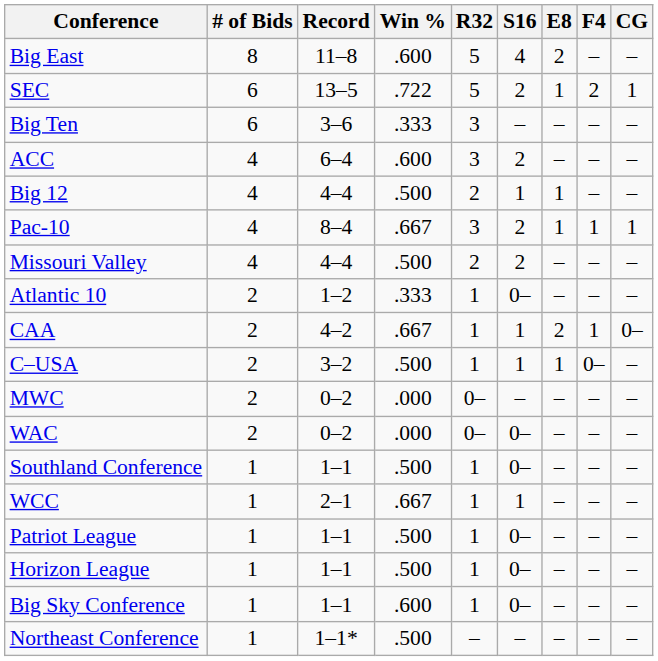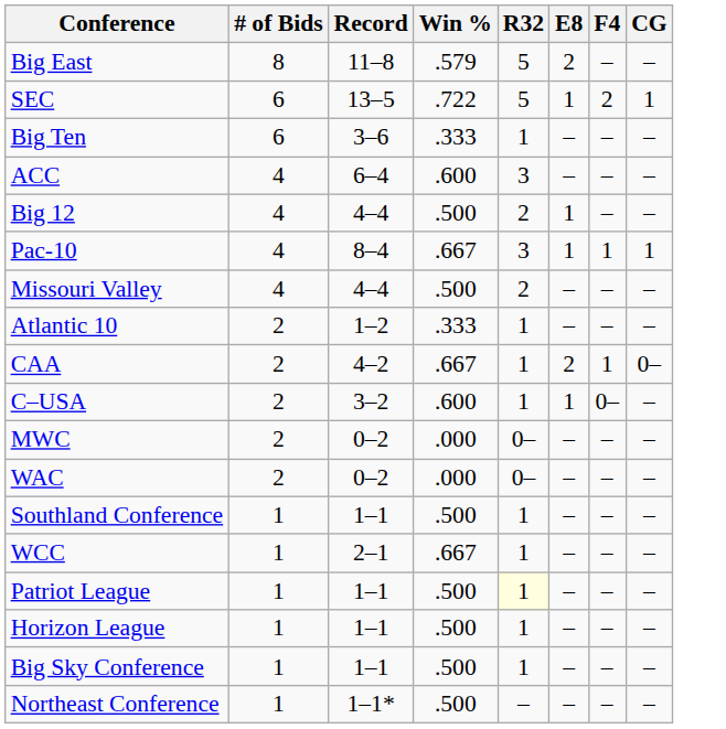- column: S16 | 4 | 2 | – | 2 | 1 | 2 | 2 | 0– | 1 | 1 | – | 0– | 0– | 1 | 0– | 0– | 0– | –
Big East | Win %: .600 -> .579
Big Ten | R32: 3 -> 1
C–USA | Win %: .500 -> .600
Patriot League | R32: no background -> lightyellow background
Big Sky Conference | Win %: .600 -> .500
